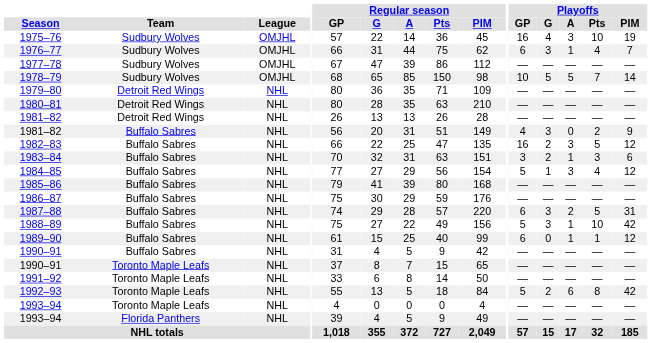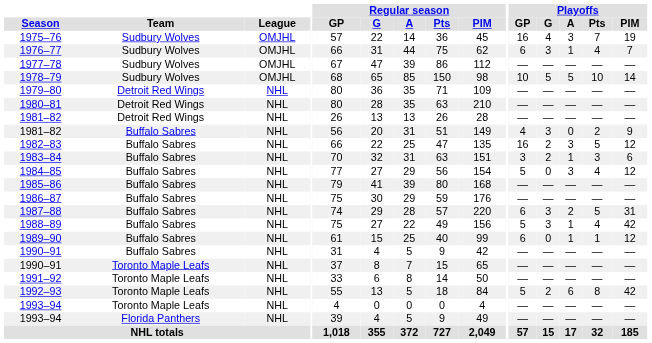1975–76 | Playoffs / Pts: 10 -> 7
1978–79 | Playoffs / Pts: 7 -> 10
1984–85 | Playoffs / G: 1 -> 0
1988–89 | Playoffs / Pts: 10 -> 4
